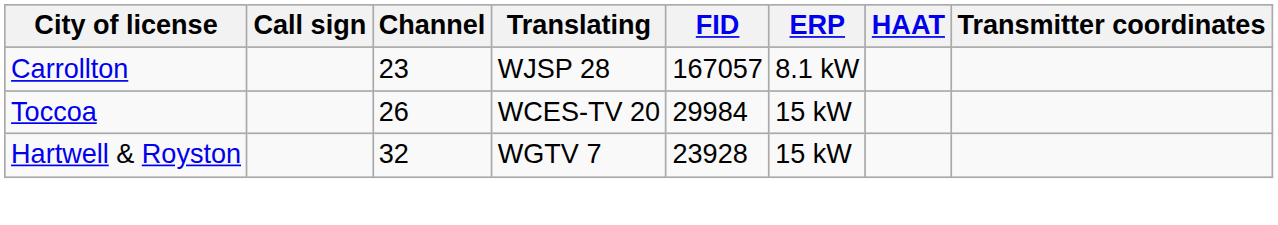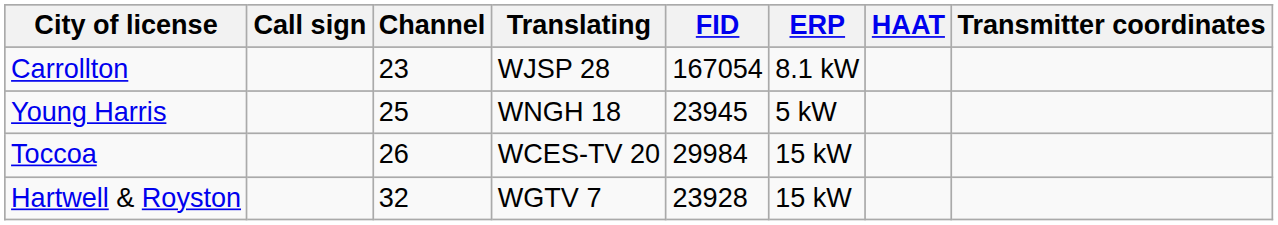Carrollton | FID: 167057 -> 167054
+ row: Young Harris | 25 | WNGH 18 | 23945 | 5 kW
